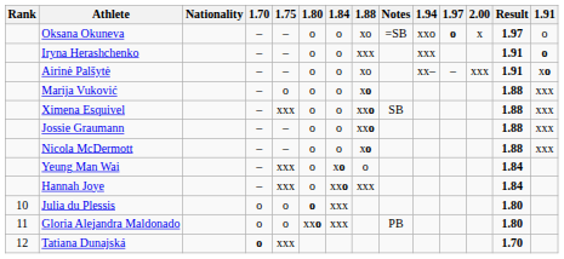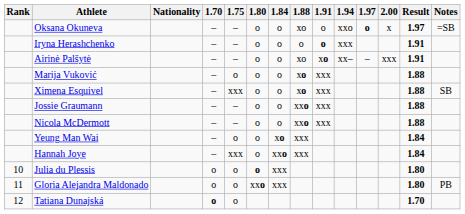columns swapped: 1.91 <-> Notes
Iryna Herashchenko | 1.88: xxx -> o
Ximena Esquivel | 1.88: xxo -> xo
Nicola McDermott | 1.88: xo -> xxo
Yeung Man Wai | 1.75: xxx -> o
Yeung Man Wai | 1.88: o -> xxx
Tatiana Dunajská | 1.75: xxx -> o
